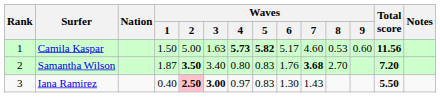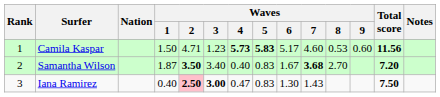Camila Kaspar | Waves / 2: 5.00 -> 4.71
Camila Kaspar | Waves / 3: 1.63 -> 1.23
Camila Kaspar | Waves / 5: 5.82 -> 5.83
Samantha Wilson | Waves / 4: 0.80 -> 0.40
Samantha Wilson | Waves / 6: 1.76 -> 1.67
Iana Ramirez | Waves / 4: 0.97 -> 0.47
Iana Ramirez | Total score: 5.50 -> 7.50
